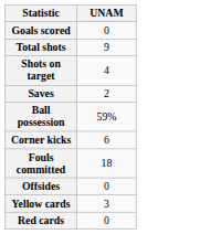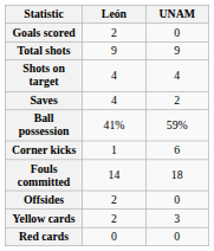+ column: León | 2 | 9 | 4 | 4 | 41% | 1 | 14 | 2 | 2 | 0
